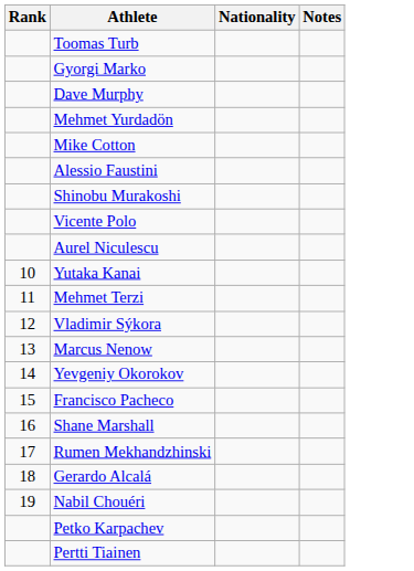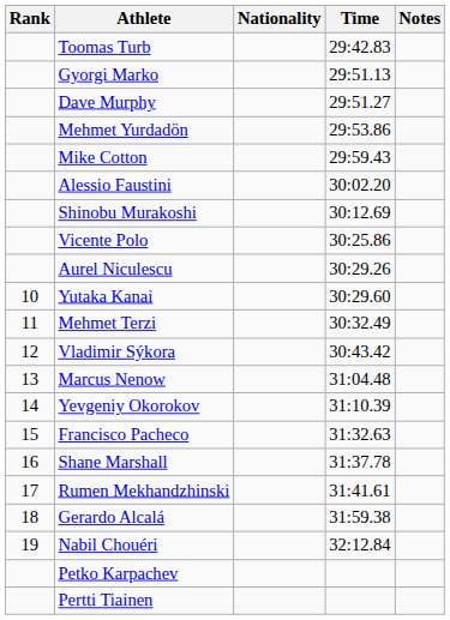+ column: Time | 29:42.83 | 29:51.13 | 29:51.27 | 29:53.86 | 29:59.43 | 30:02.20 | 30:12.69 | 30:25.86 | 30:29.26 | 30:29.60 | 30:32.49 | 30:43.42 | 31:04.48 | 31:10.39 | 31:32.63 | 31:37.78 | 31:41.61 | 31:59.38 | 32:12.84
